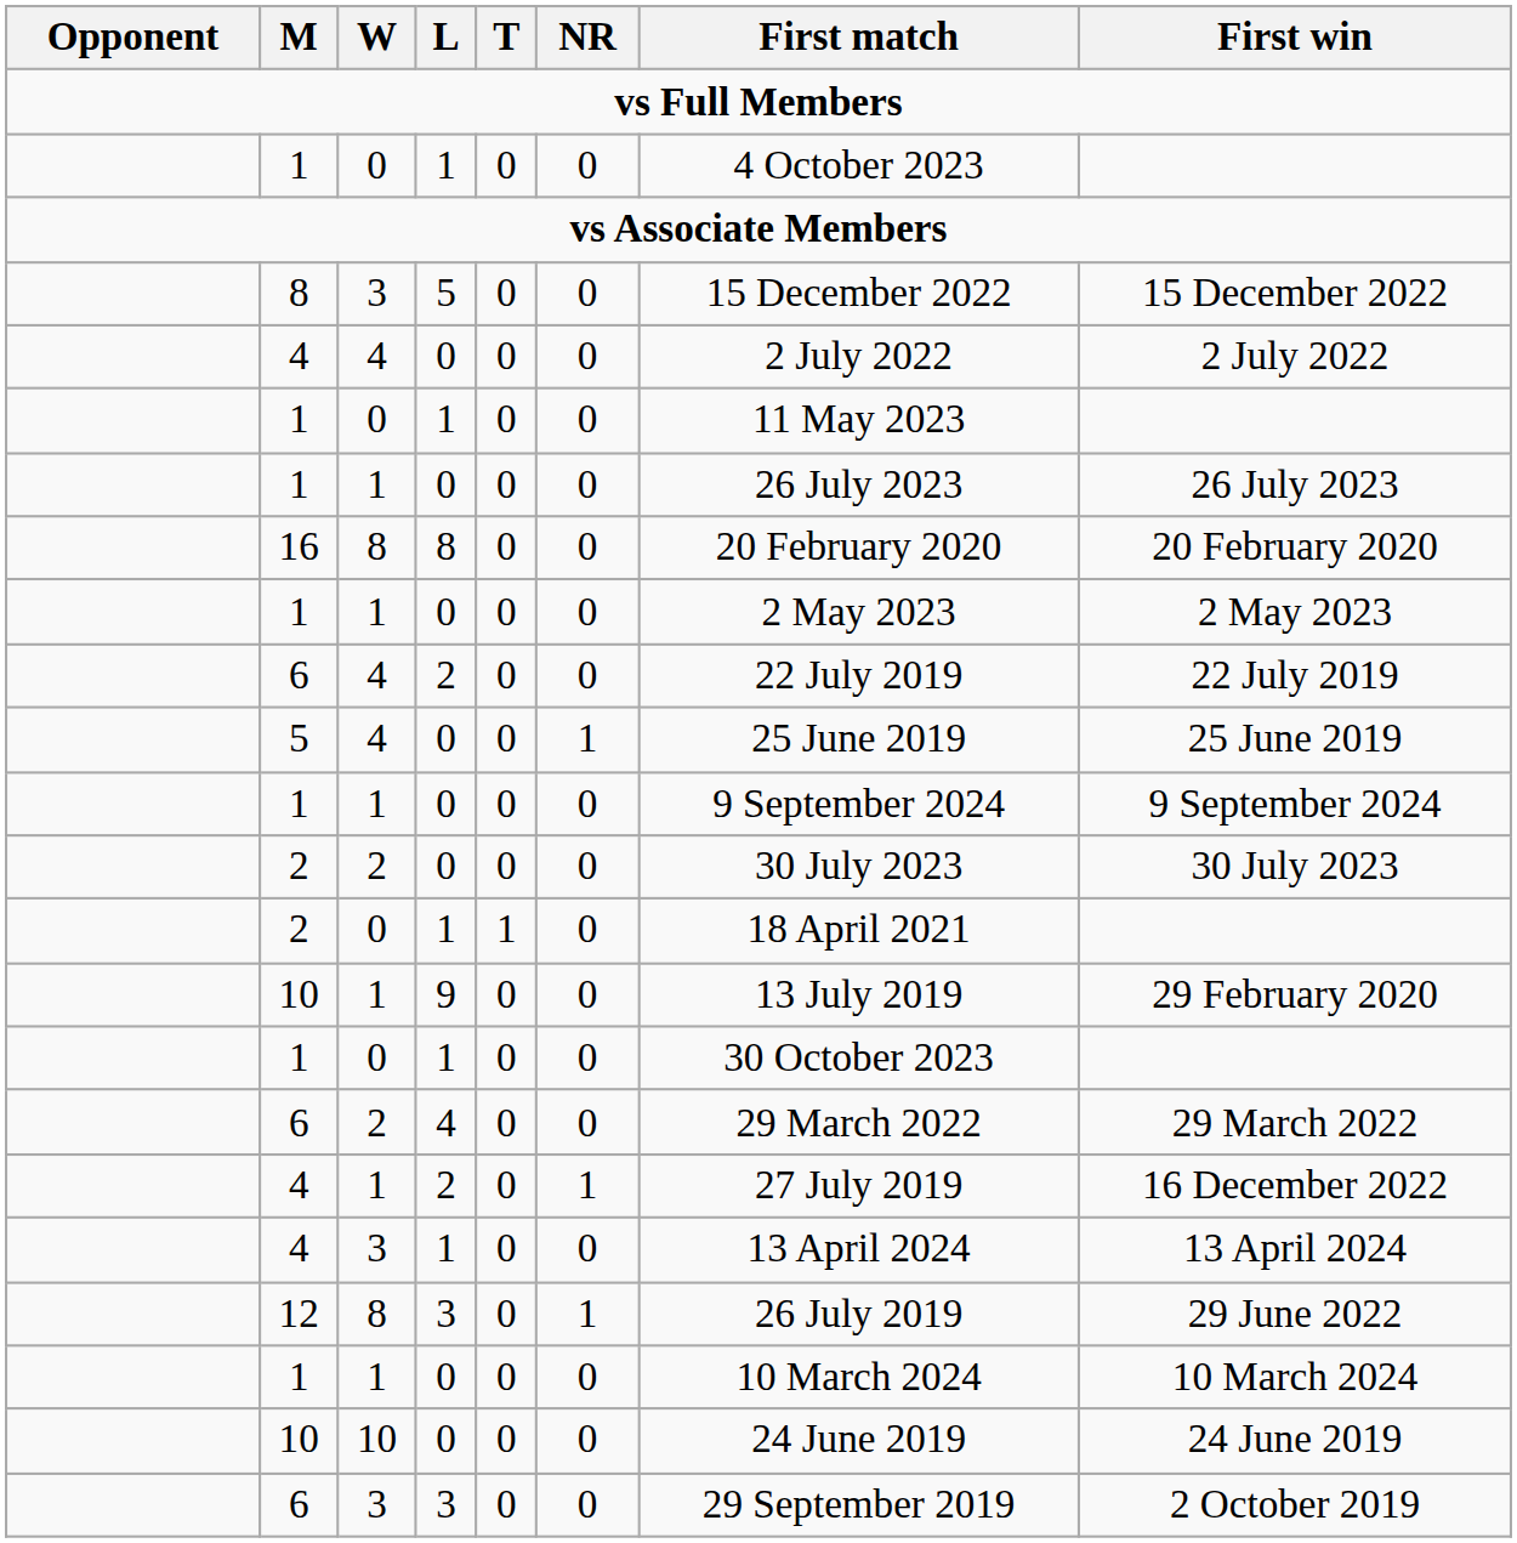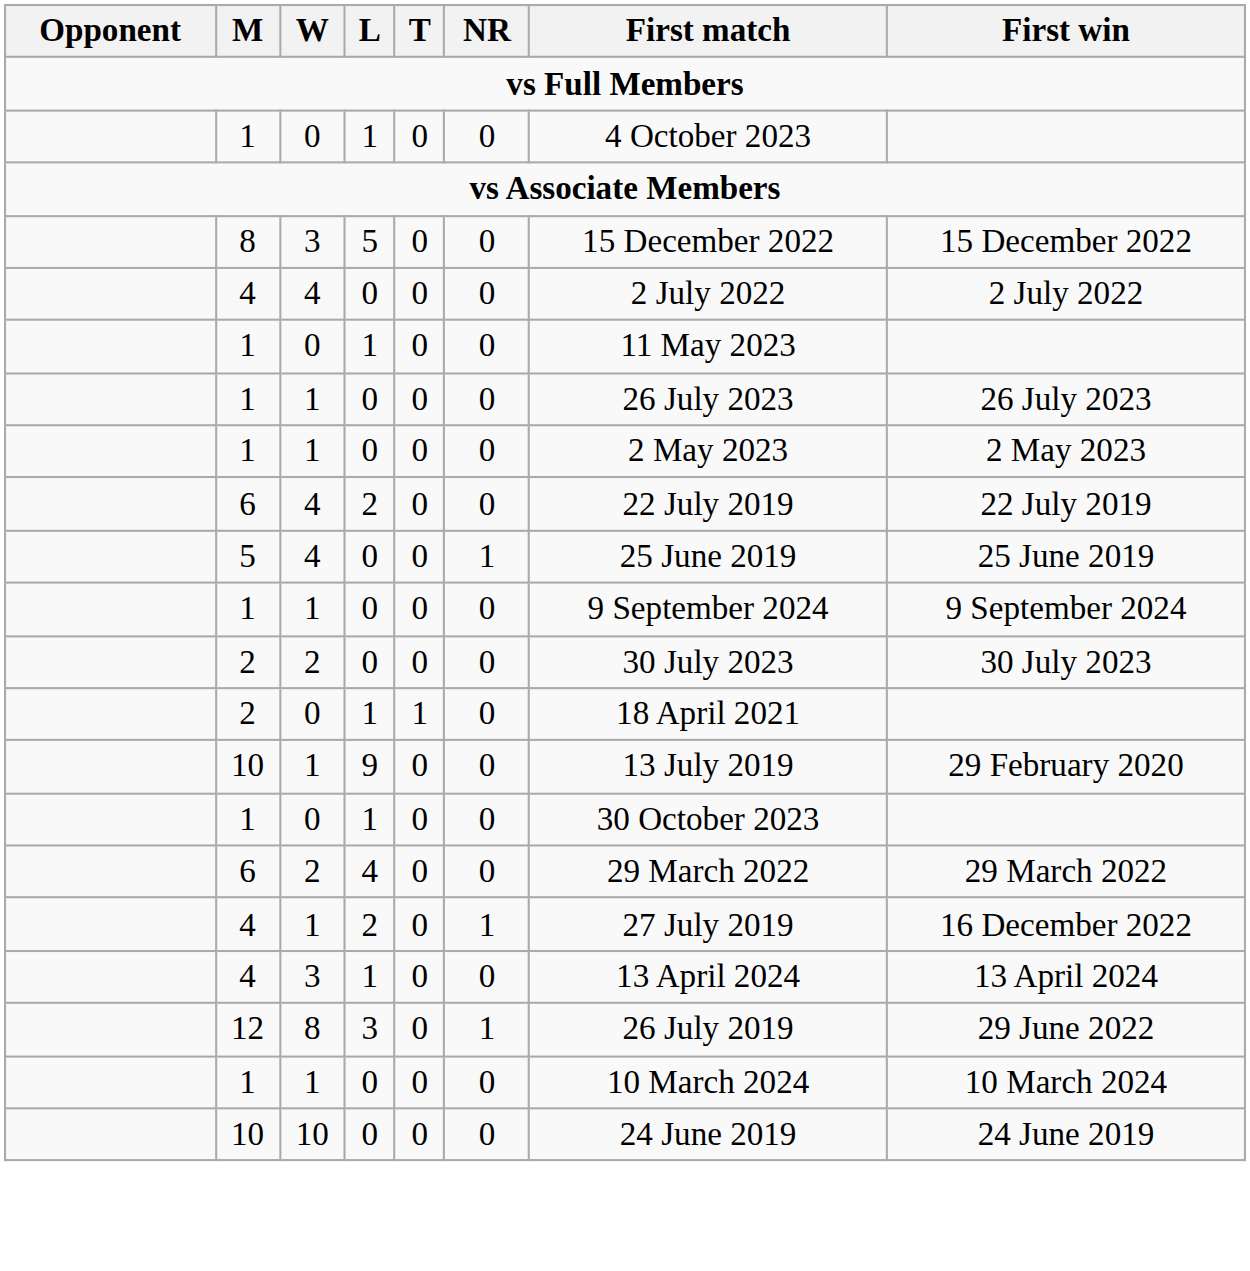- row: 16 | 8 | 8 | 0 | 0 | 20 February 2020 | 20 February 2020
- row: 6 | 3 | 3 | 0 | 0 | 29 September 2019 | 2 October 2019
